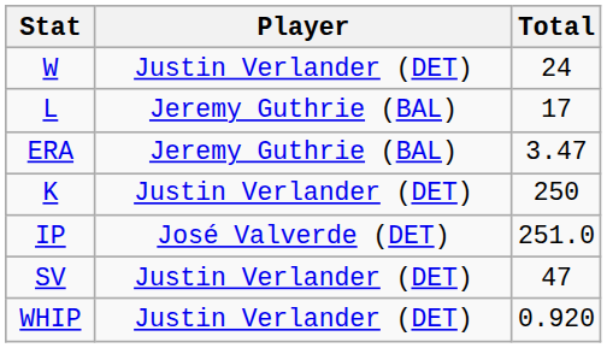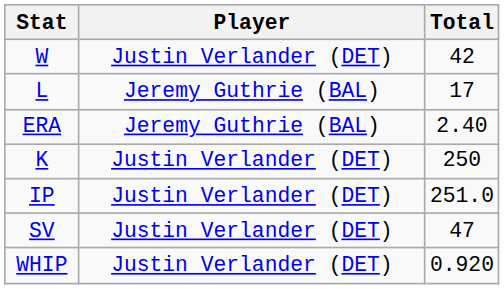W | Total: 24 -> 42
ERA | Total: 3.47 -> 2.40
IP | Player: José Valverde (DET) -> Justin Verlander (DET)
